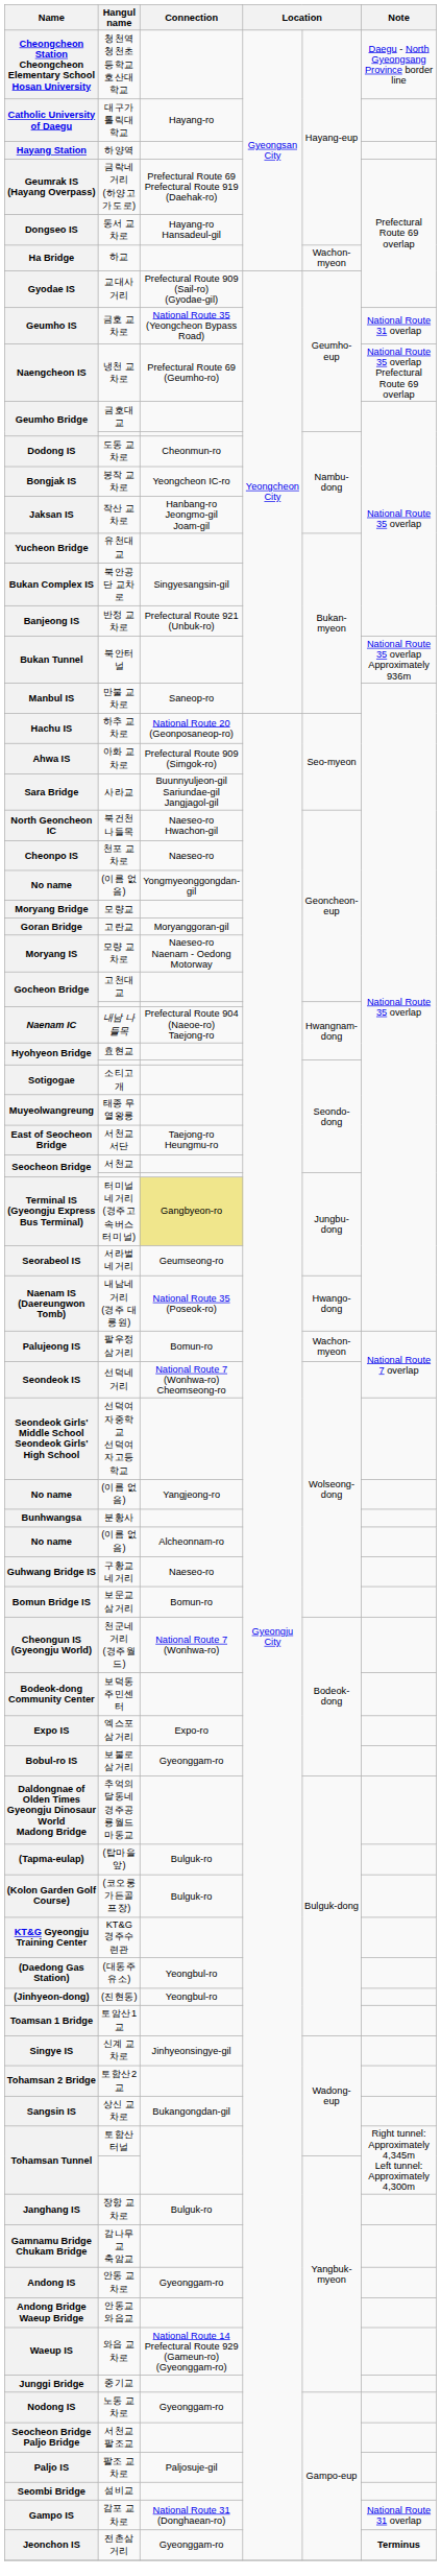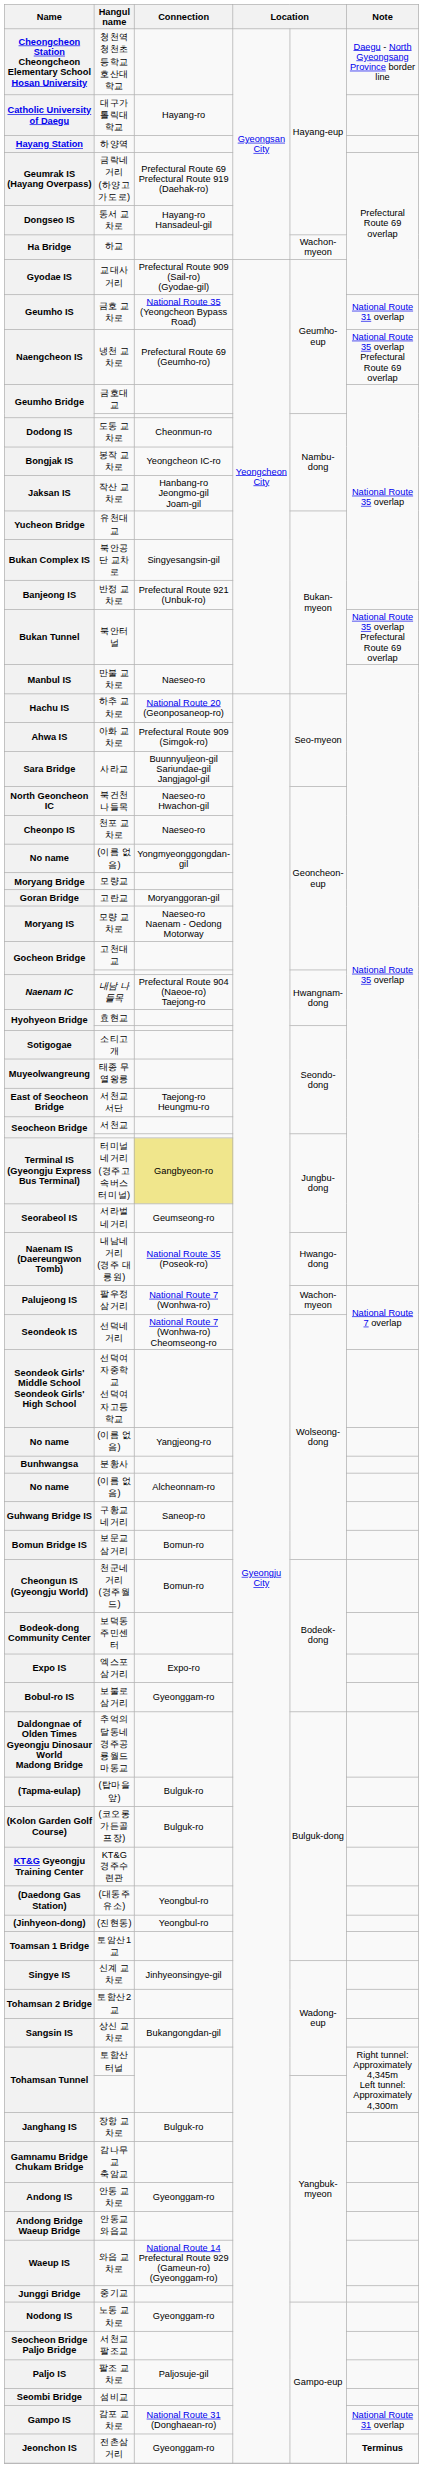북안터널 | Note: National Route 35 overlap Approximately 936m -> National Route 35 overlap Prefectural Route 69 overlap
만불 교차로 | Connection: Saneop-ro -> Naeseo-ro
팔우정삼거리 | Connection: Bomun-ro -> National Route 7 (Wonhwa-ro)
구황교네거리 | Connection: Naeseo-ro -> Saneop-ro
천군네거리 (경주월드) | Connection: National Route 7 (Wonhwa-ro) -> Bomun-ro
